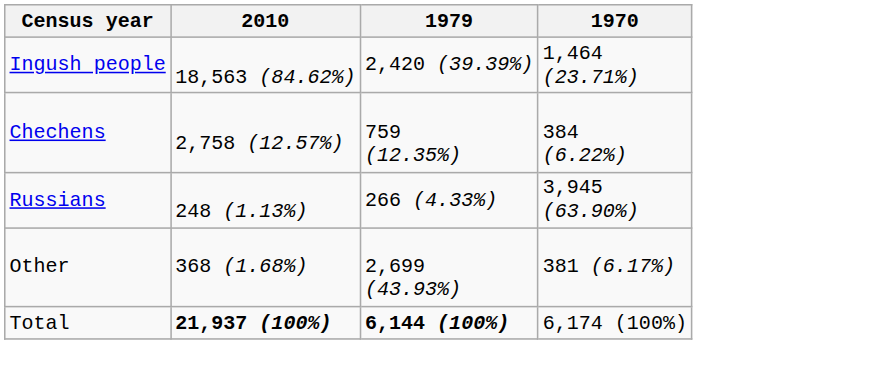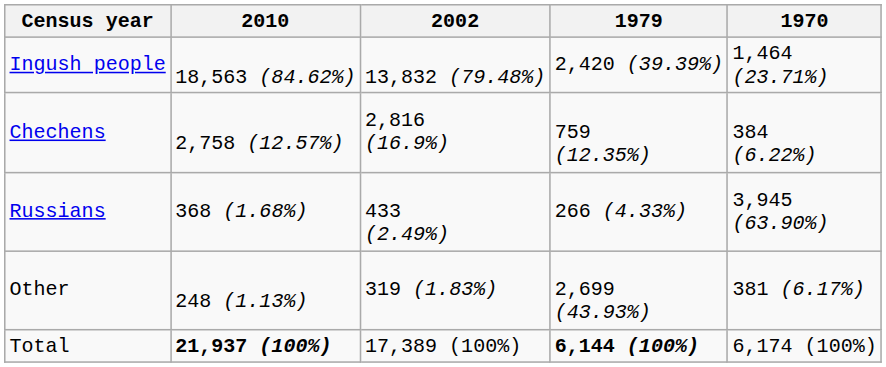+ column: 2002 | 13,832 (79.48%) | 2,816 (16.9%) | 433 (2.49%) | 319 (1.83%) | 17,389 (100%)
Russians | 2010: 248 (1.13%) -> 368 (1.68%)
Other | 2010: 368 (1.68%) -> 248 (1.13%)
